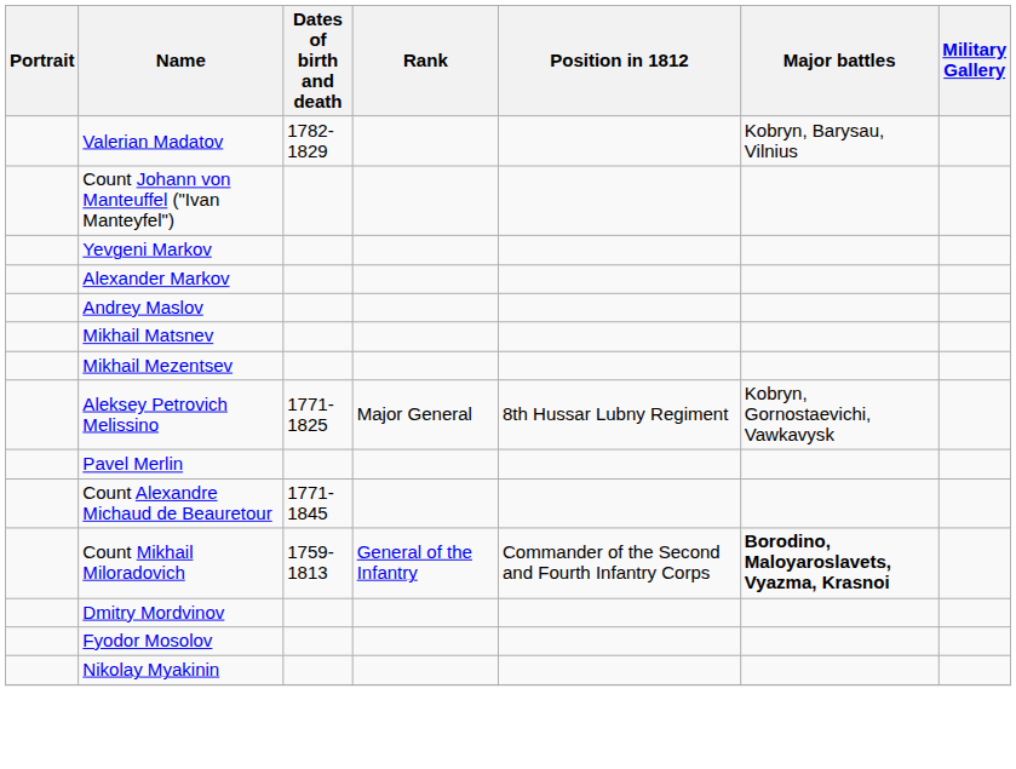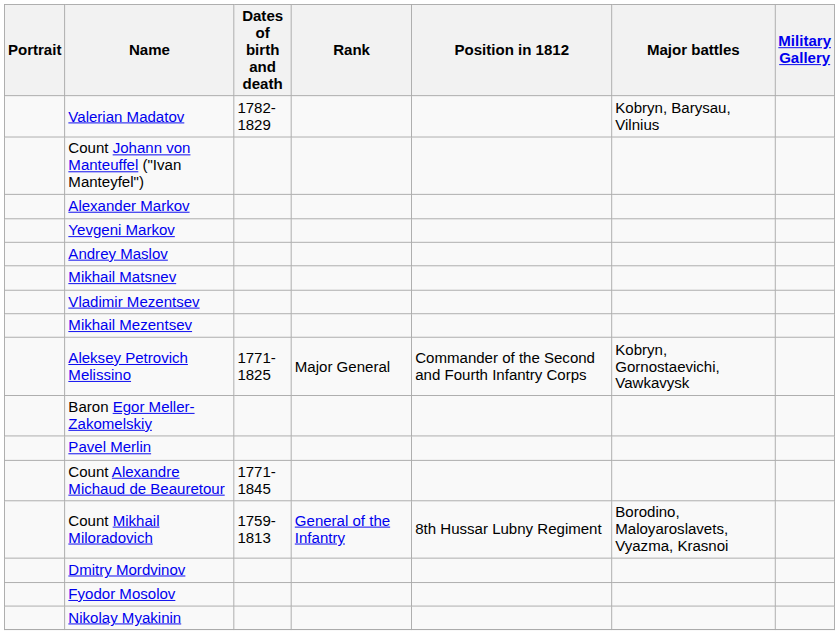rows swapped: Alexander Markov <-> Yevgeni Markov
+ row: Vladimir Mezentsev
Aleksey Petrovich Melissino | Position in 1812: 8th Hussar Lubny Regiment -> Commander of the Second and Fourth Infantry Corps
+ row: Baron Egor Meller-Zakomelskiy
Count Mikhail Miloradovich | Position in 1812: Commander of the Second and Fourth Infantry Corps -> 8th Hussar Lubny Regiment
Count Mikhail Miloradovich | Major battles: bold -> normal
